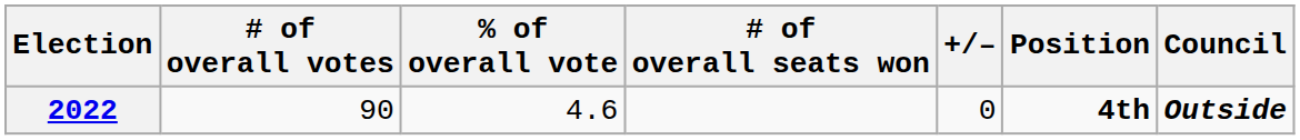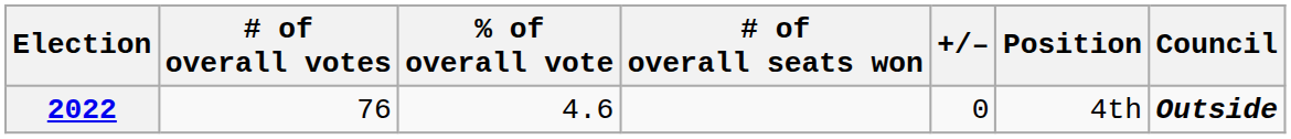2022 | # of overall votes: 90 -> 76
2022 | Position: bold -> normal
